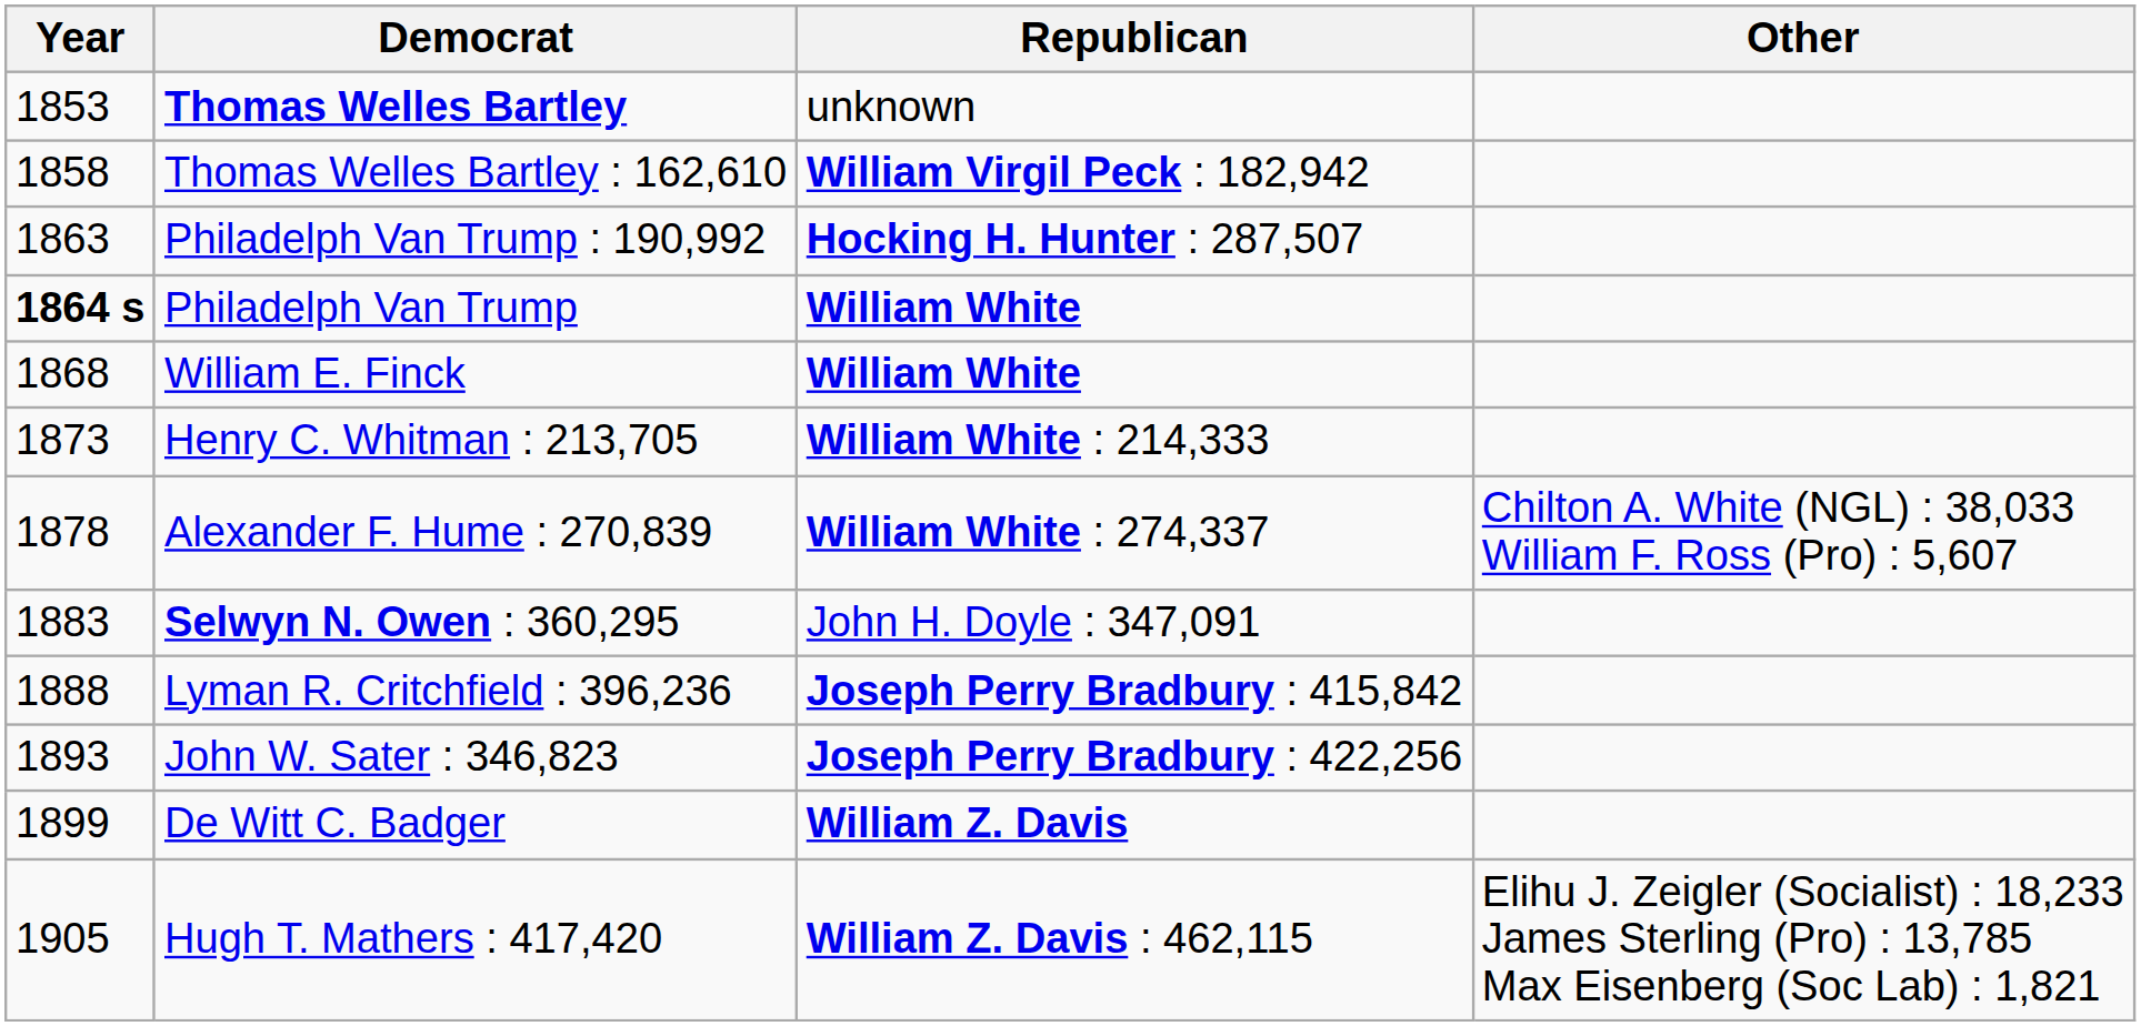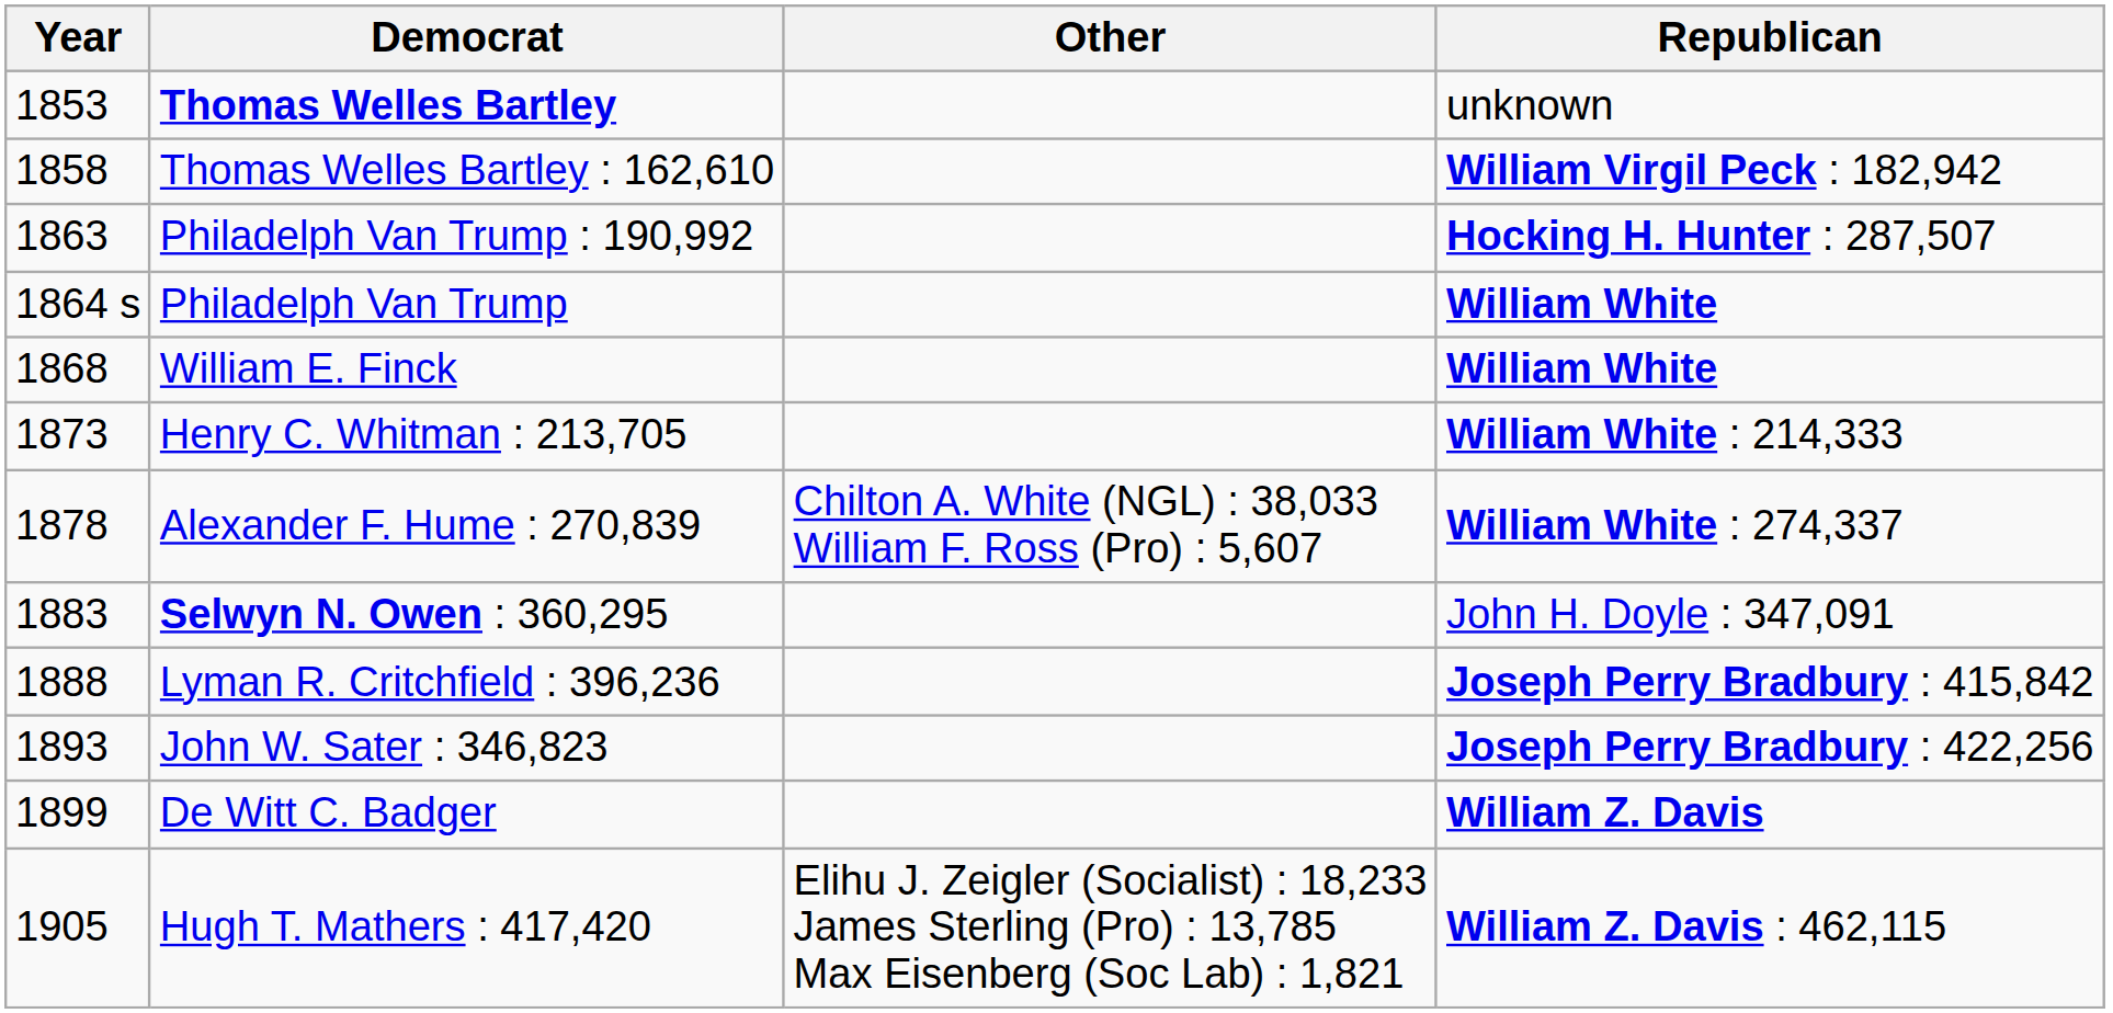columns swapped: Republican <-> Other
Philadelph Van Trump | Year: bold -> normal
